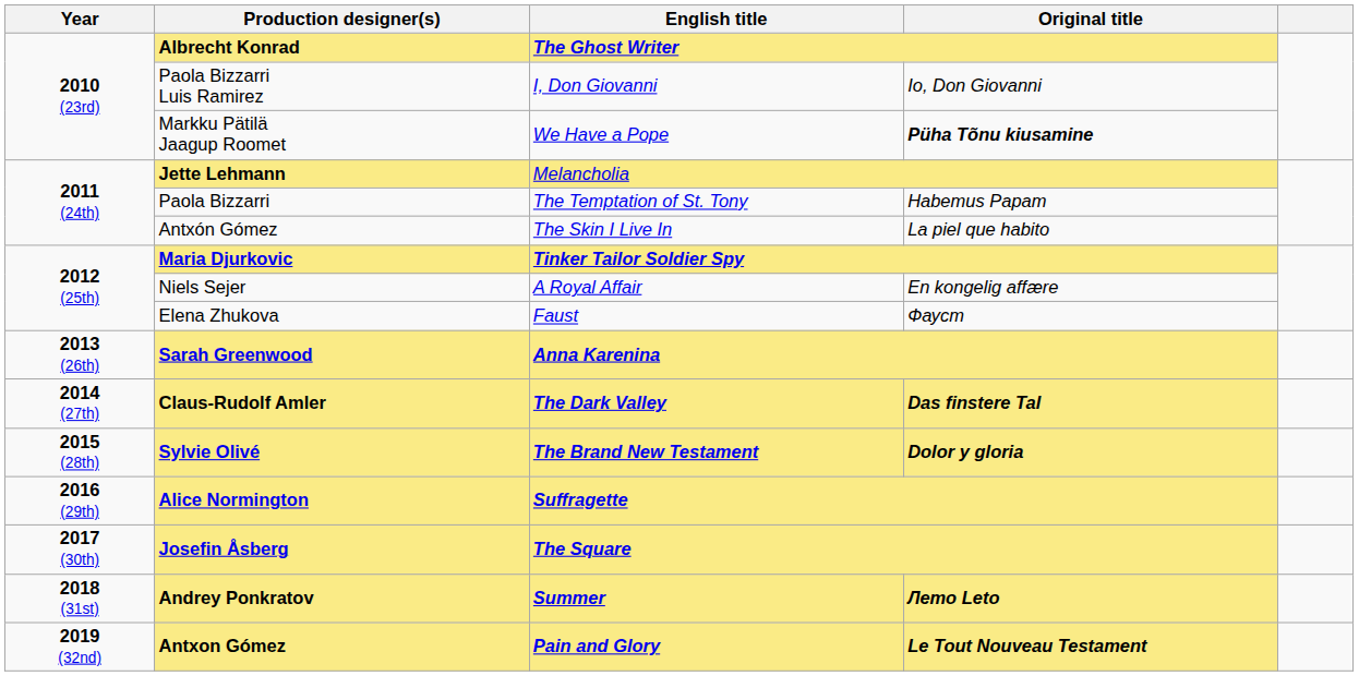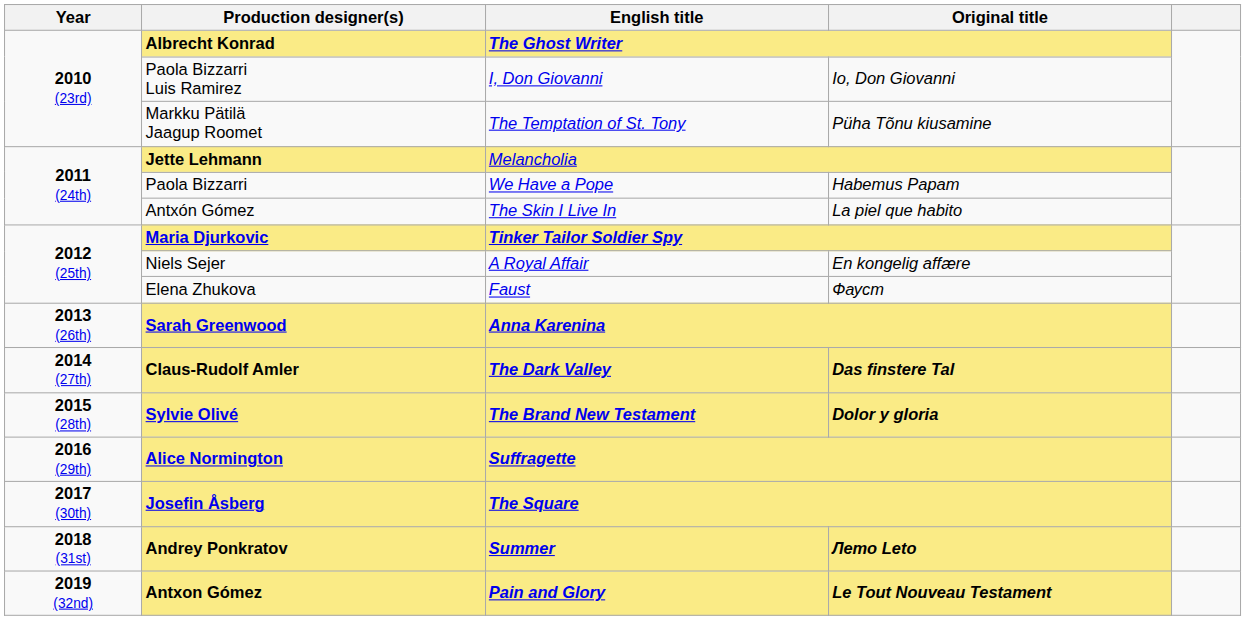Markku Pätilä Jaagup Roomet | English title: We Have a Pope -> The Temptation of St. Tony
Markku Pätilä Jaagup Roomet | Original title: bold -> normal
Paola Bizzarri | English title: The Temptation of St. Tony -> We Have a Pope
